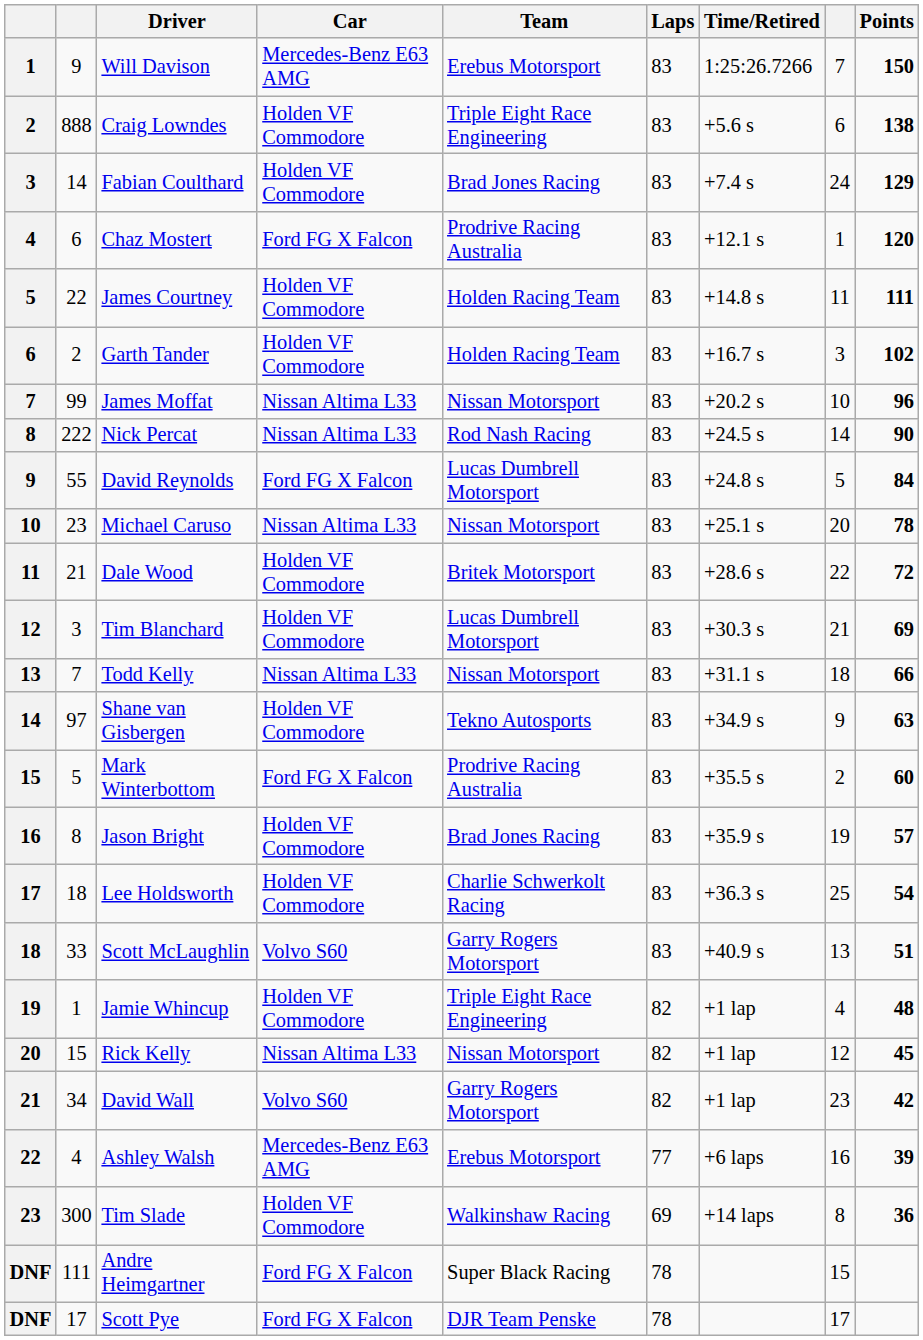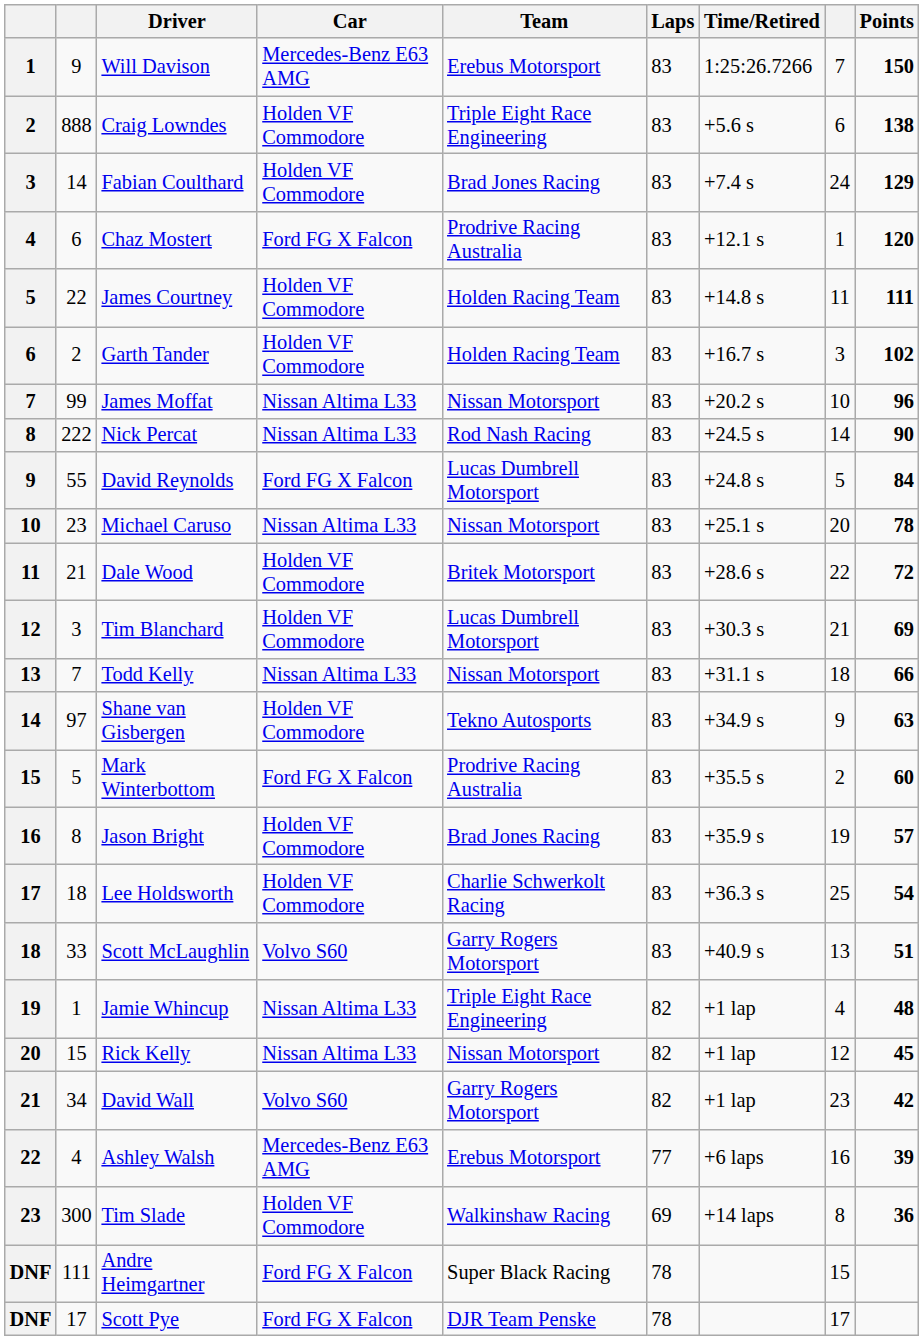Jamie Whincup | Car: Holden VF Commodore -> Nissan Altima L33
